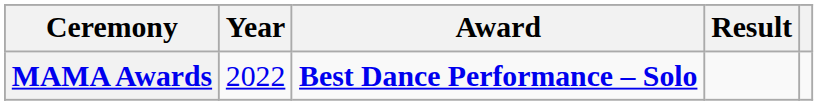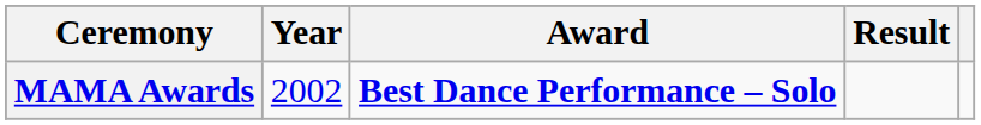MAMA Awards | Year: 2022 -> 2002
